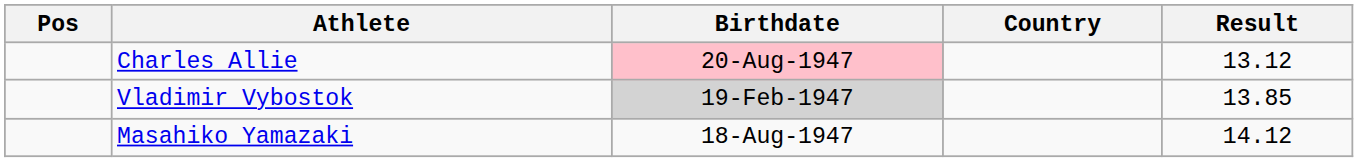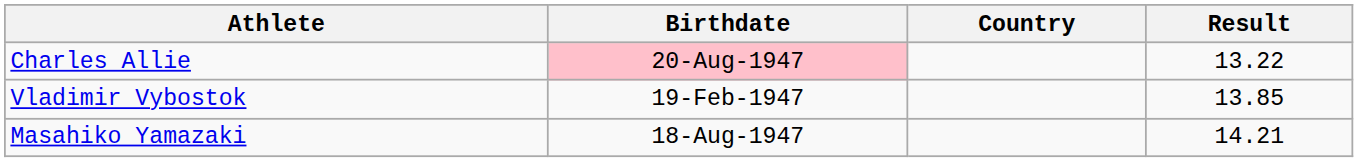- column: Pos
Charles Allie | Result: 13.12 -> 13.22
Vladimir Vybostok | Birthdate: lightgrey background -> no background
Masahiko Yamazaki | Result: 14.12 -> 14.21
